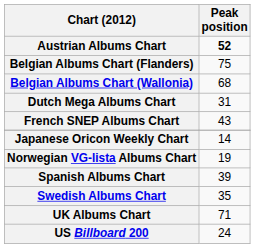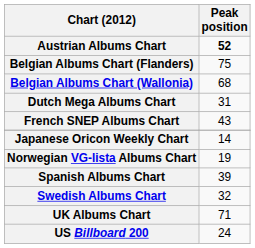Swedish Albums Chart | Peak position: 35 -> 32
